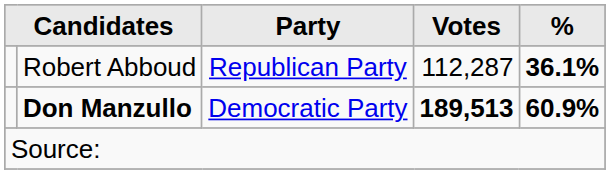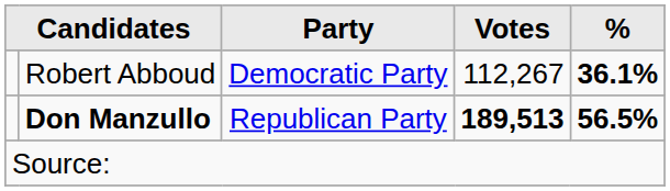Robert Abboud | Party: Republican Party -> Democratic Party
Robert Abboud | Votes: 112,287 -> 112,267
Don Manzullo | Party: Democratic Party -> Republican Party
Don Manzullo | %: 60.9% -> 56.5%
